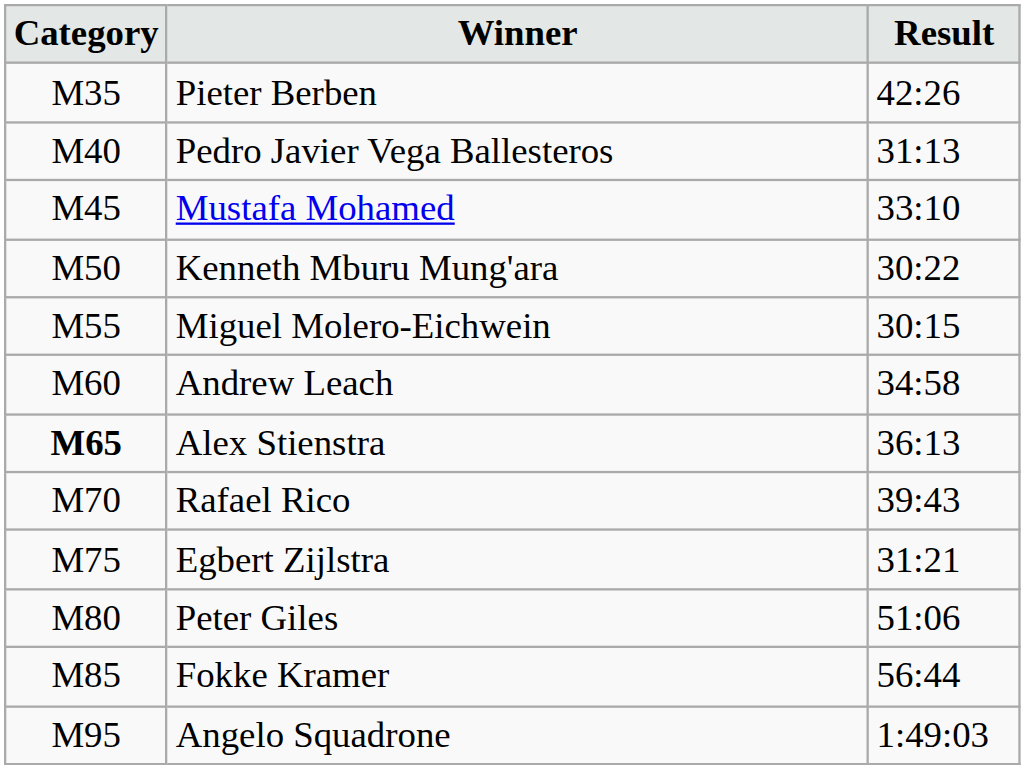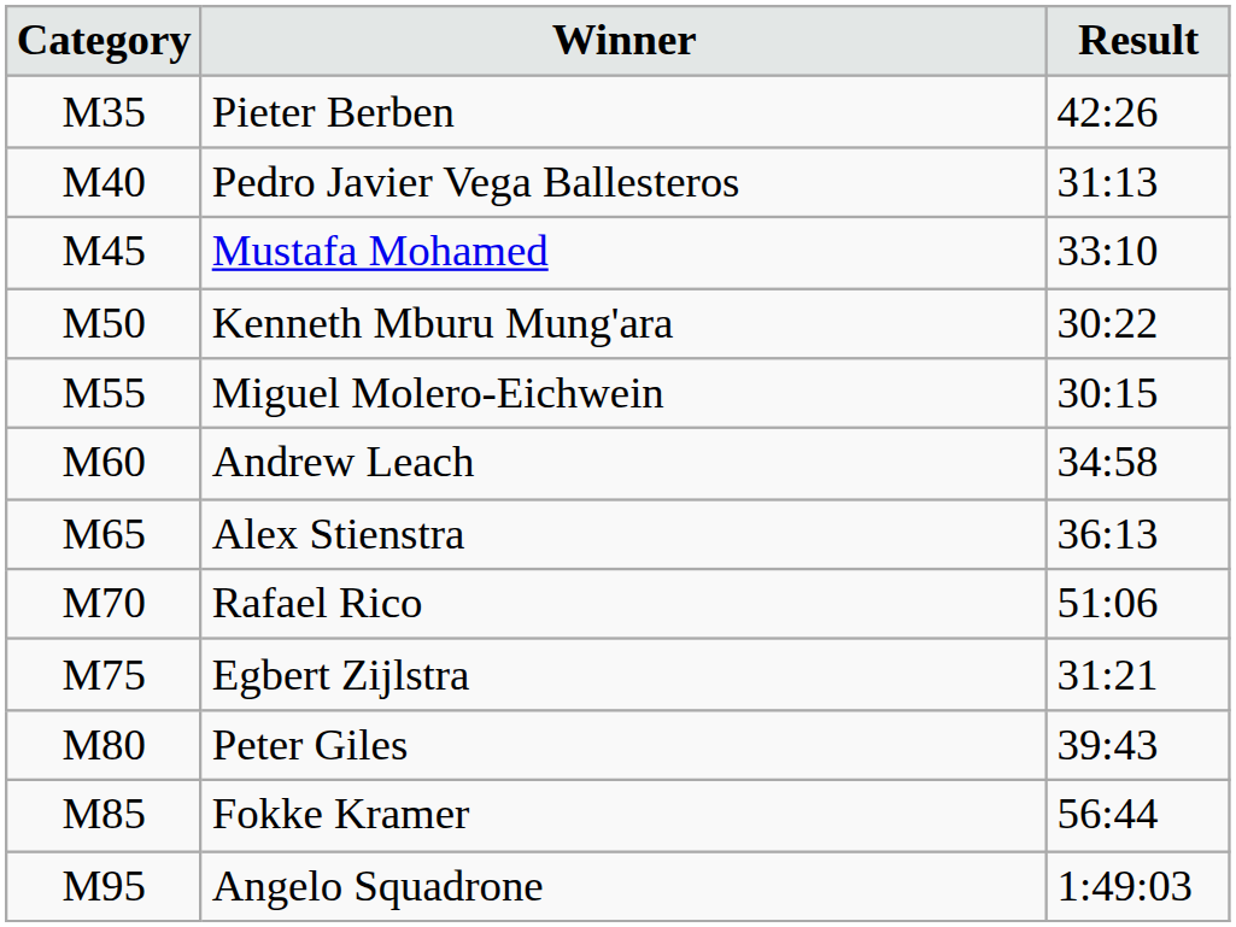Alex Stienstra | Category: bold -> normal
Rafael Rico | Result: 39:43 -> 51:06
Peter Giles | Result: 51:06 -> 39:43
